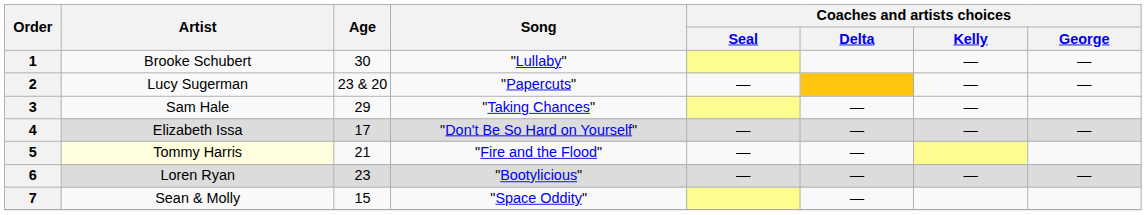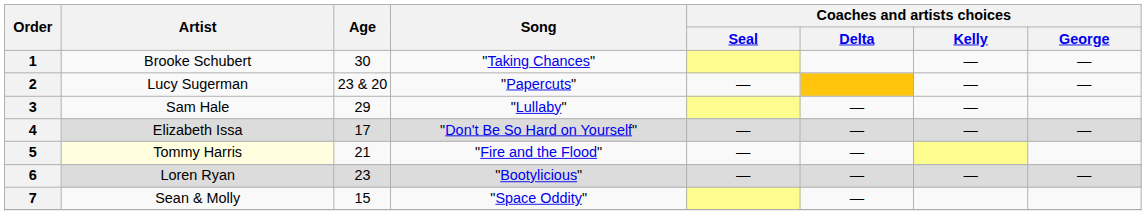1 | Song: "Lullaby" -> "Taking Chances"
3 | Song: "Taking Chances" -> "Lullaby"
